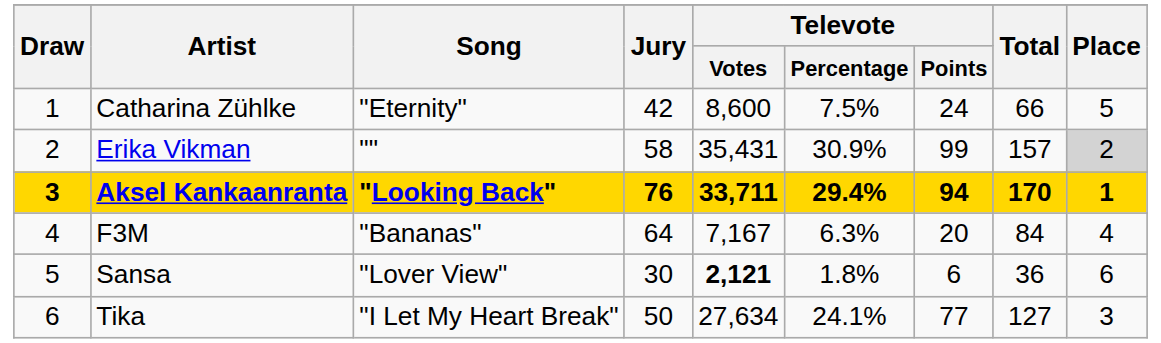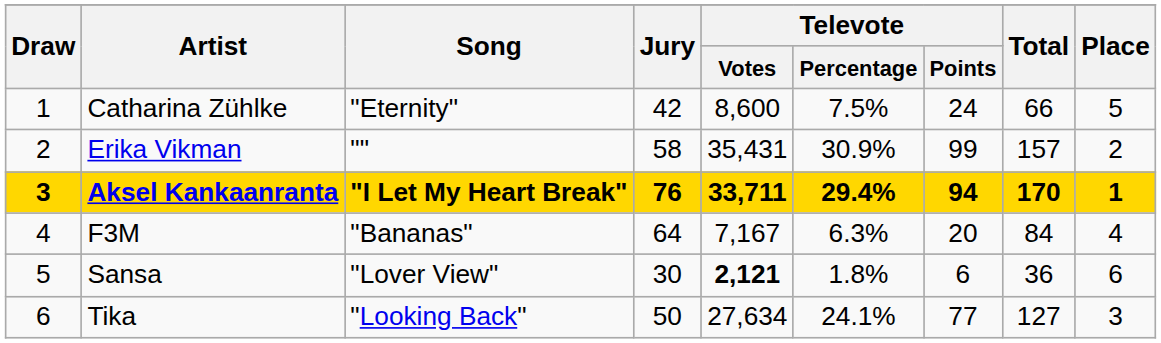Erika Vikman | Place: lightgrey background -> no background
Aksel Kankaanranta | Song: "Looking Back" -> "I Let My Heart Break"
Tika | Song: "I Let My Heart Break" -> "Looking Back"
